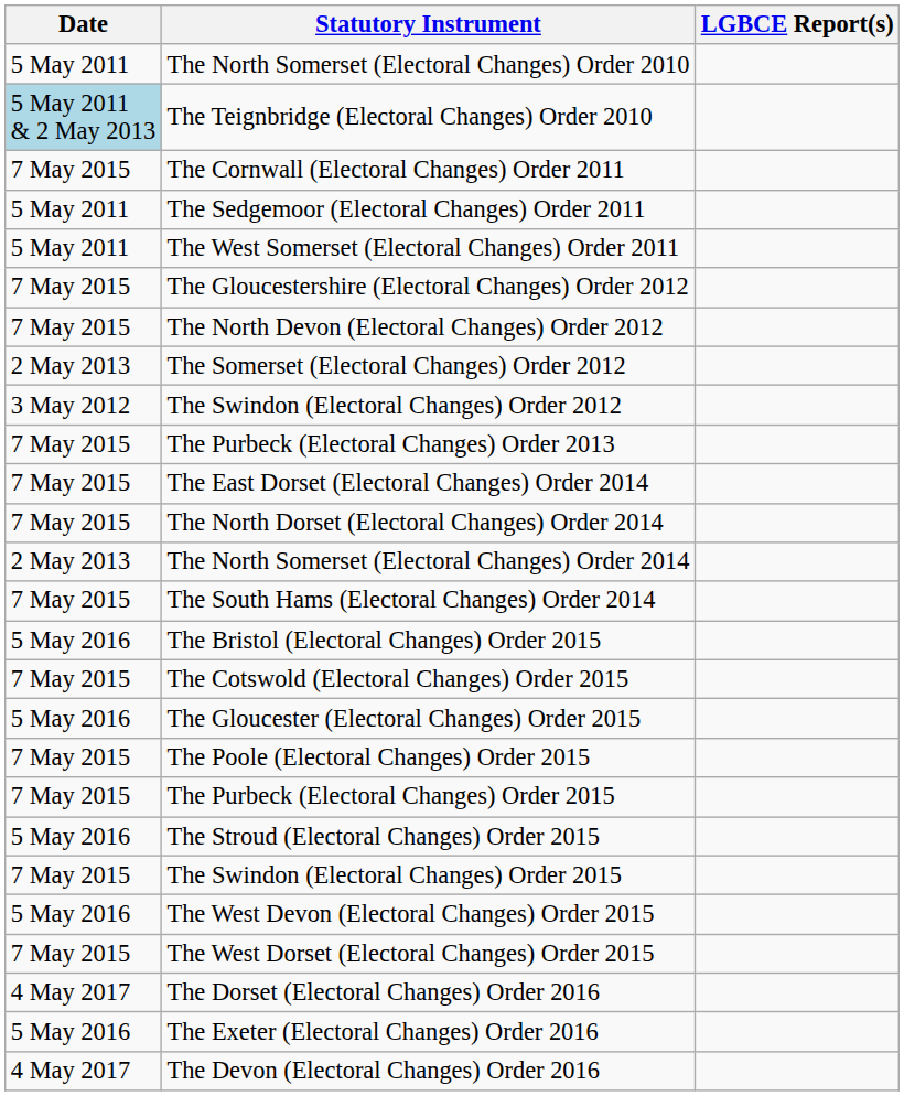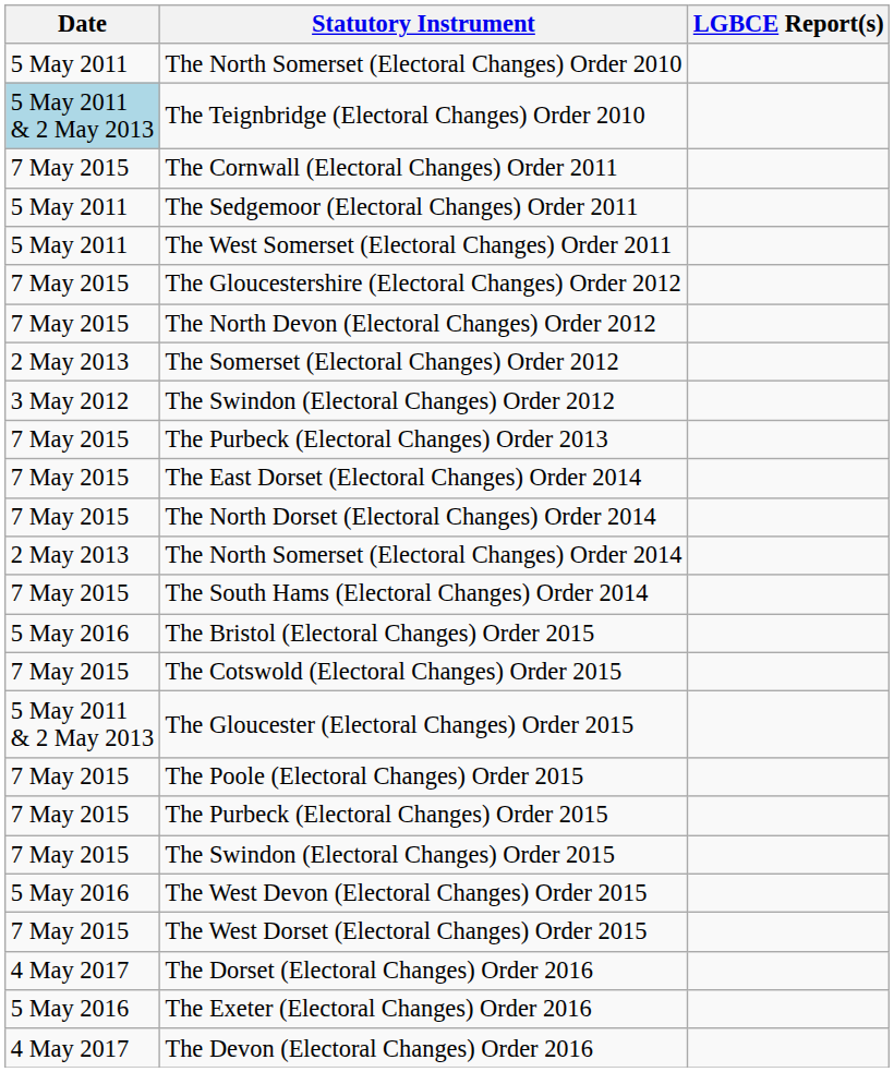The Gloucester (Electoral Changes) Order 2015 | Date: 5 May 2016 -> 5 May 2011 & 2 May 2013
- row: 5 May 2016 | The Stroud (Electoral Changes) Order 2015
